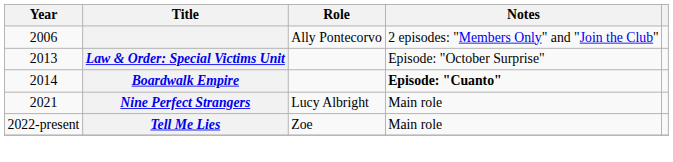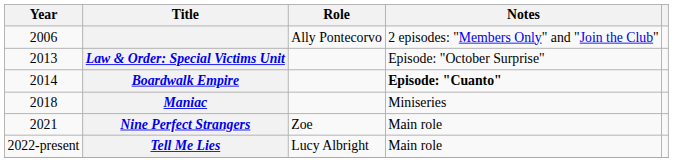+ row: 2018 | Maniac | Miniseries
Nine Perfect Strangers | Role: Lucy Albright -> Zoe
Tell Me Lies | Role: Zoe -> Lucy Albright
